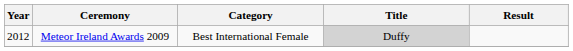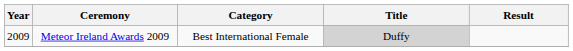Meteor Ireland Awards 2009 | Year: 2012 -> 2009
